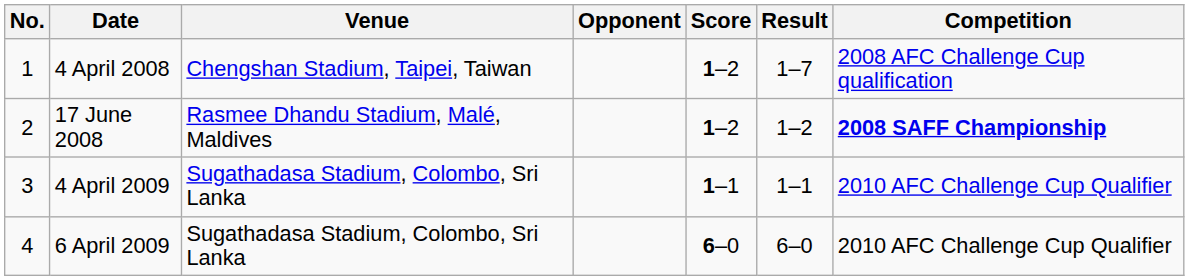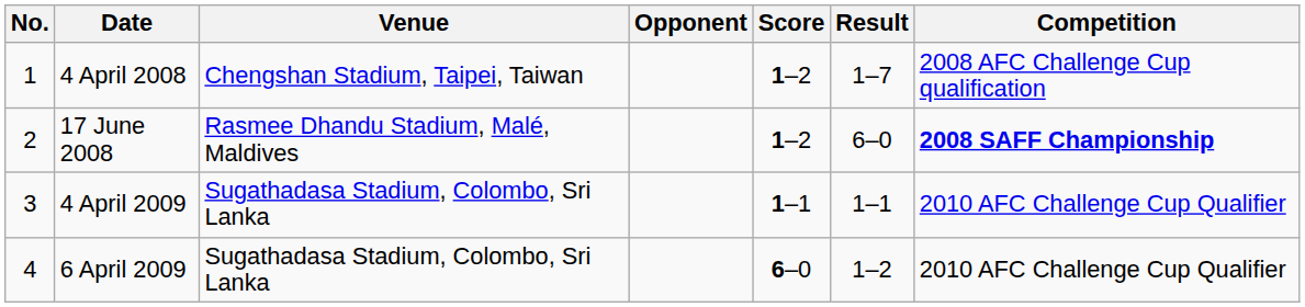17 June 2008 | Result: 1–2 -> 6–0
6 April 2009 | Result: 6–0 -> 1–2
